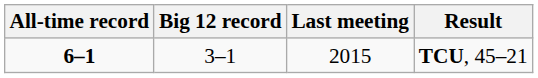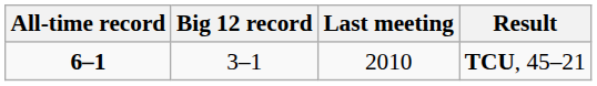TCU, 45–21 | Last meeting: 2015 -> 2010
